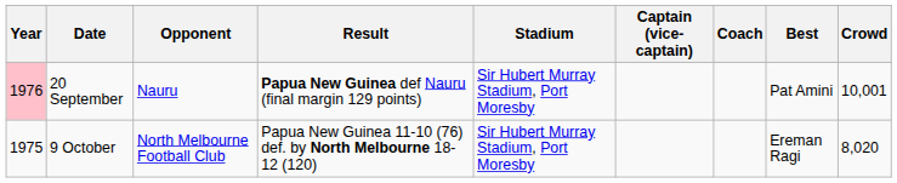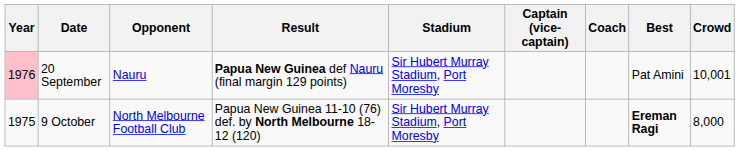9 October | Best: normal -> bold
9 October | Crowd: 8,020 -> 8,000
